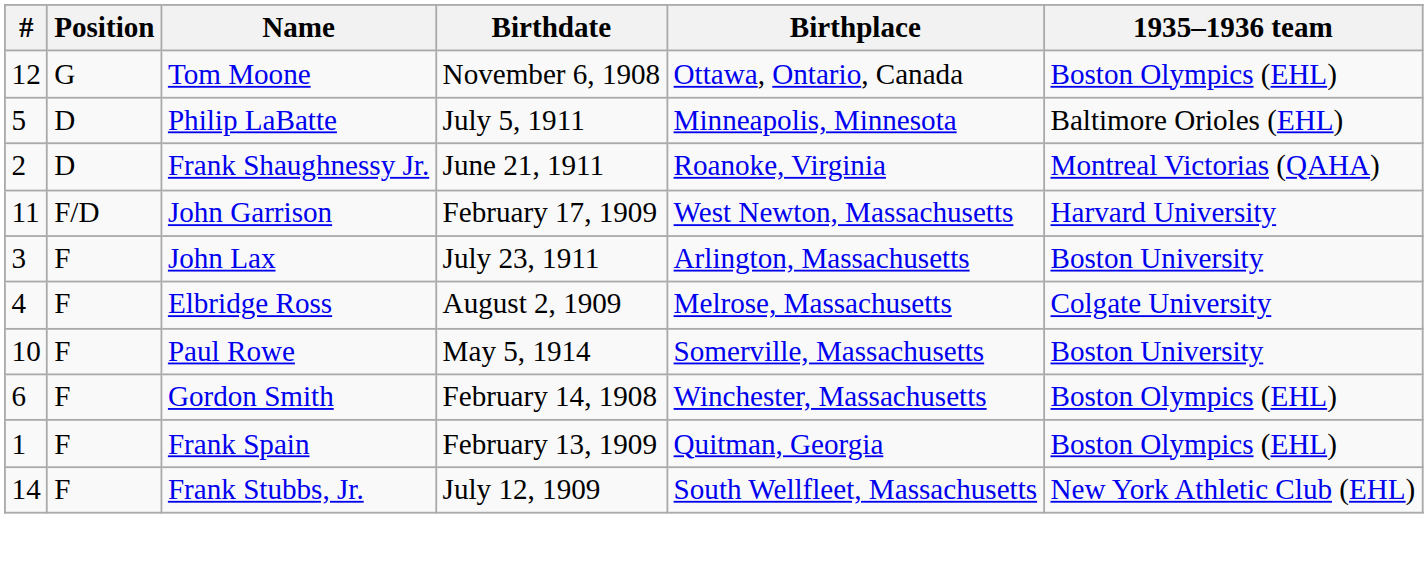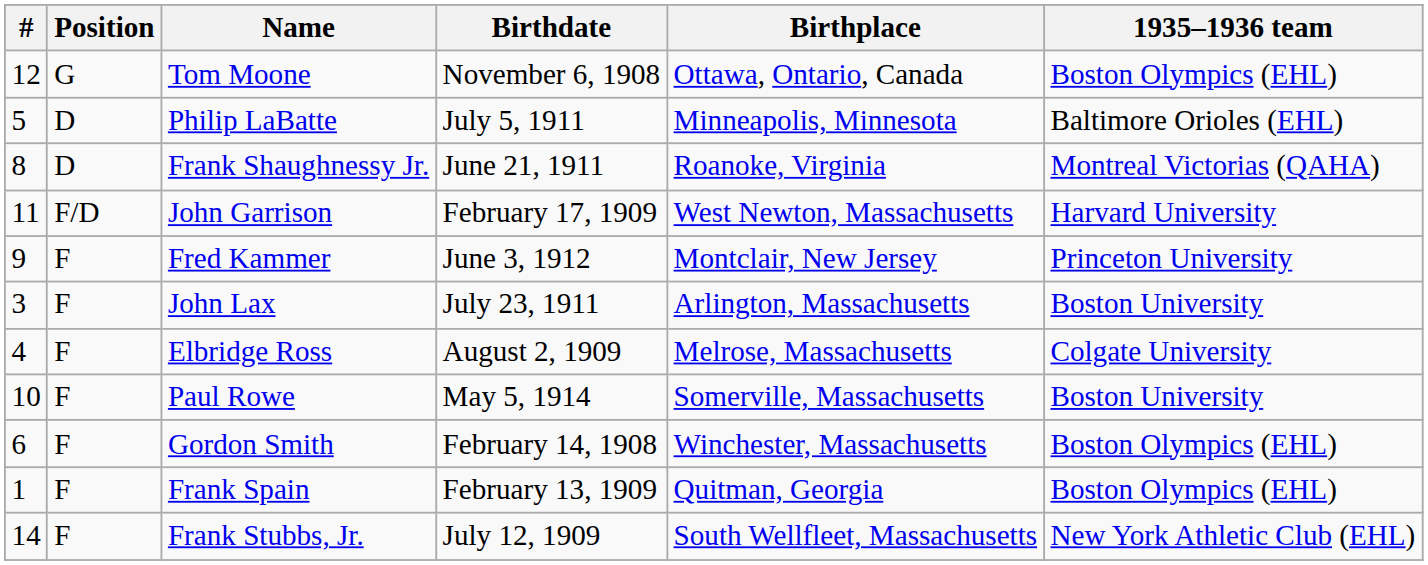Frank Shaughnessy Jr. | #: 2 -> 8
+ row: 9 | F | Fred Kammer | June 3, 1912 | Montclair, New Jersey | Princeton University
